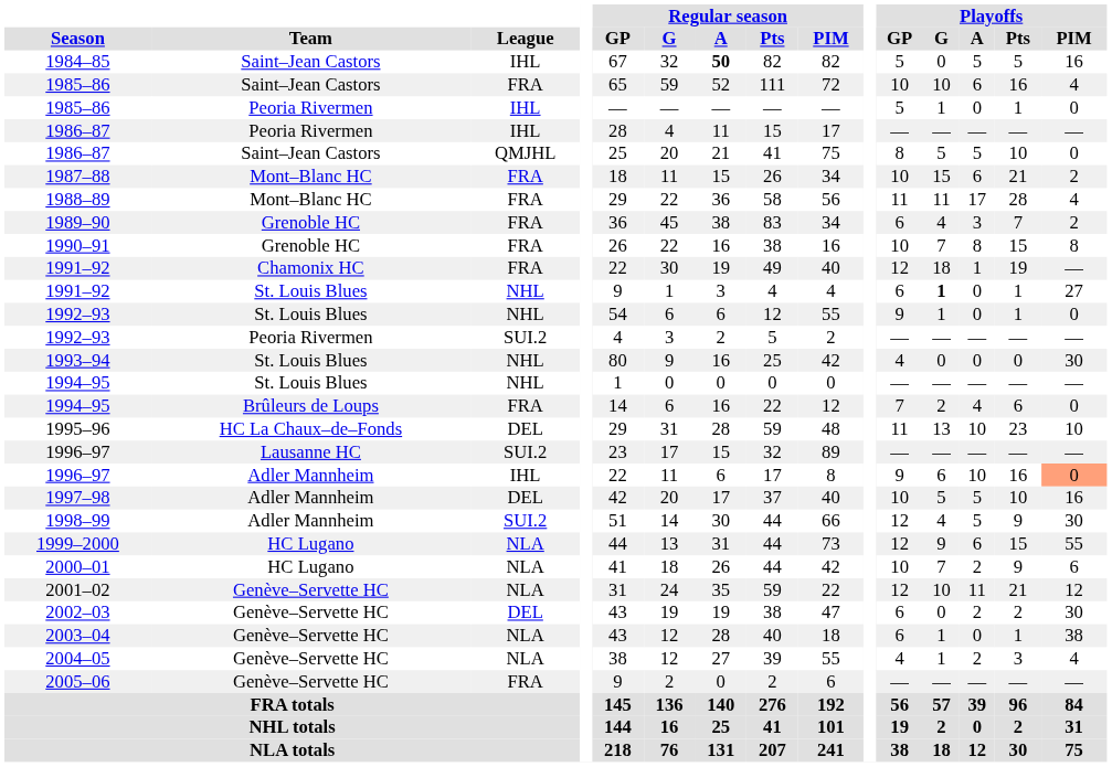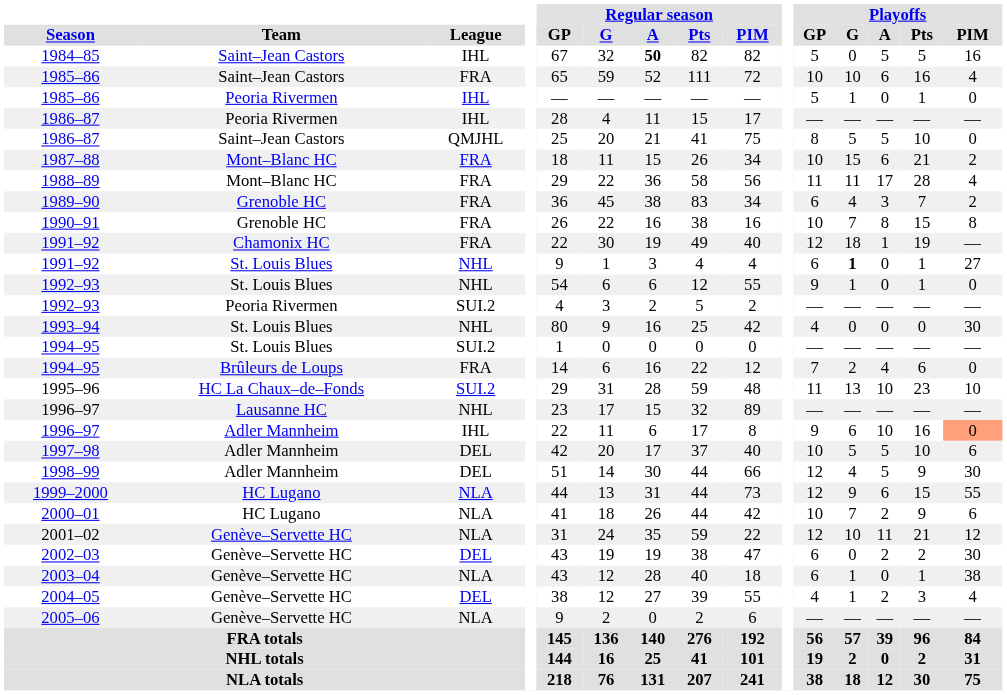1994–95 / St. Louis Blues | League: NHL -> SUI.2
1995–96 | League: DEL -> SUI.2
1996–97 / Lausanne HC | League: SUI.2 -> NHL
1997–98 | Playoffs / PIM: 16 -> 6
1998–99 | League: SUI.2 -> DEL
2004–05 | League: NLA -> DEL
2005–06 | League: FRA -> NLA
